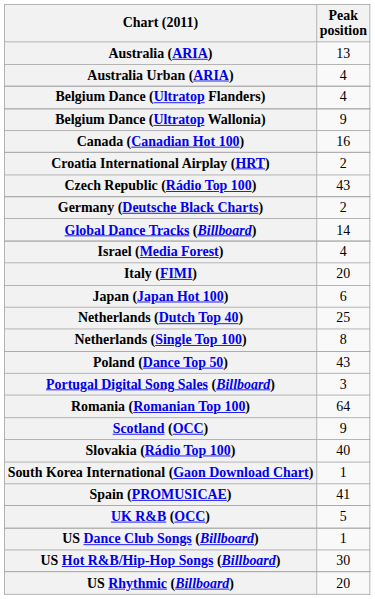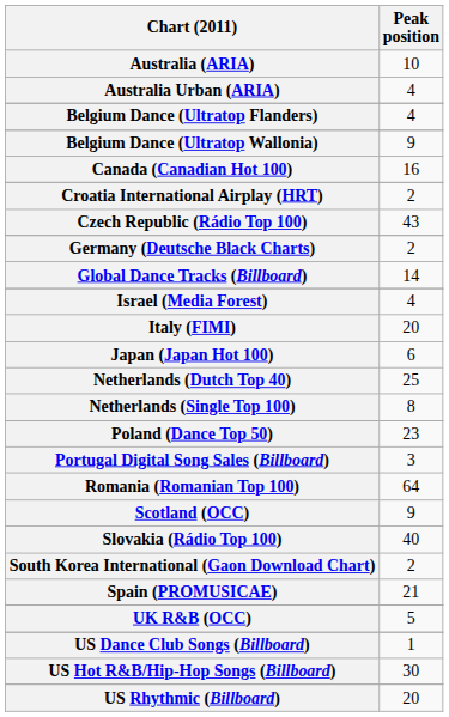Australia (ARIA) | Peak position: 13 -> 10
Poland (Dance Top 50) | Peak position: 43 -> 23
South Korea International (Gaon Download Chart) | Peak position: 1 -> 2
Spain (PROMUSICAE) | Peak position: 41 -> 21
